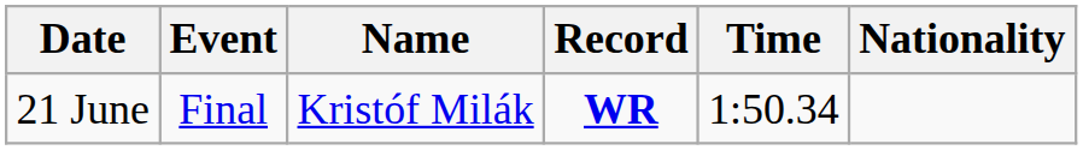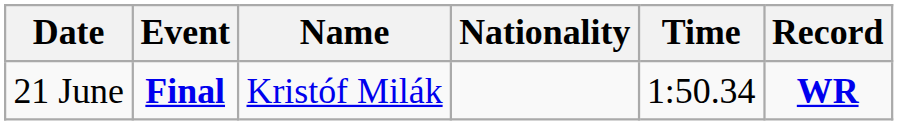columns swapped: Nationality <-> Record
21 June | Event: normal -> bold
